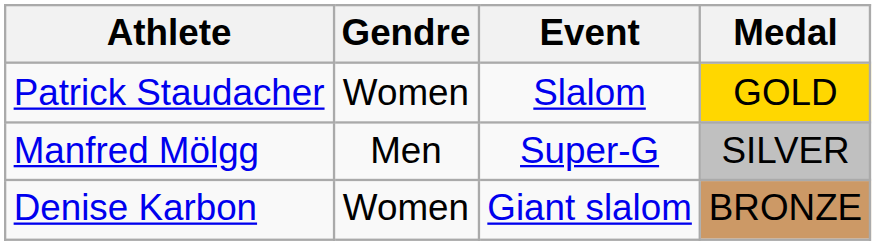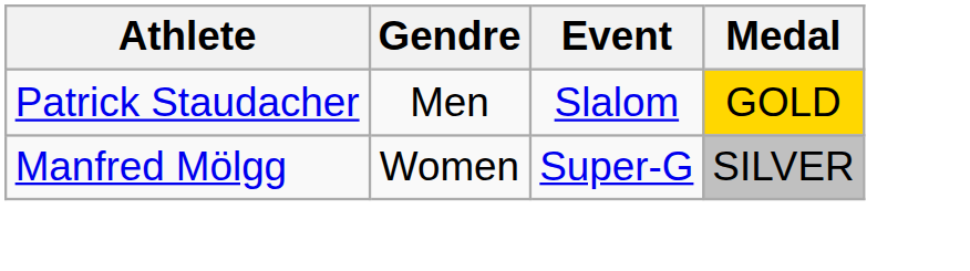Patrick Staudacher | Gendre: Women -> Men
Manfred Mölgg | Gendre: Men -> Women
- row: Denise Karbon | Women | Giant slalom | BRONZE
